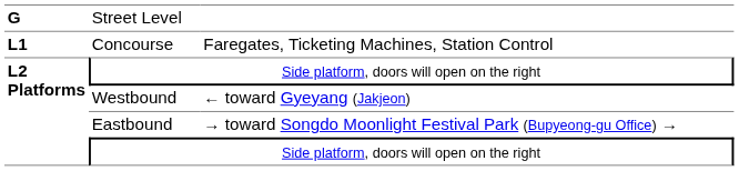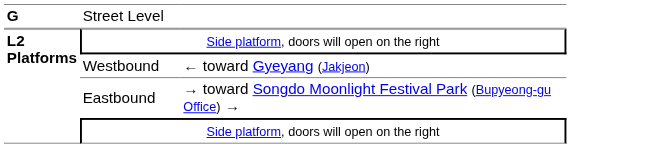- row: L1 | Concourse | Faregates, Ticketing Machines, Station Control
